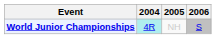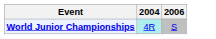- column: 2005 | NH
